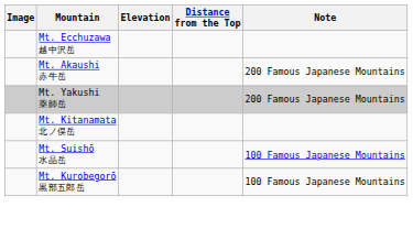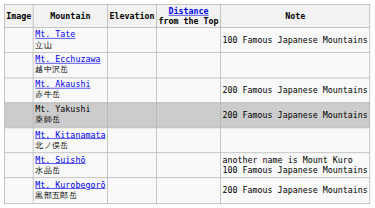+ row: Mt. Tate 立山 | 100 Famous Japanese Mountains
Mt. Suishō 水晶岳 | Note: 100 Famous Japanese Mountains -> another name is Mount Kuro 100 Famous Japanese Mountains
Mt. Kurobegorō 黒部五郎岳 | Note: 100 Famous Japanese Mountains -> 200 Famous Japanese Mountains
